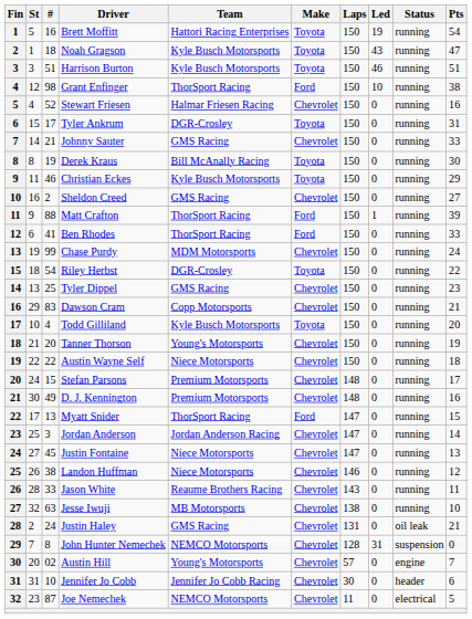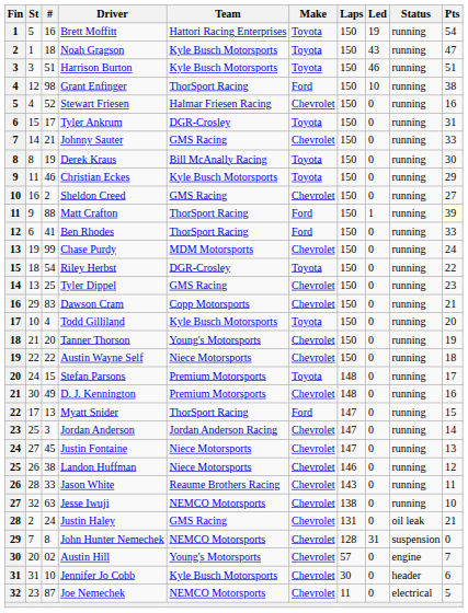Matt Crafton | Pts: no background -> lightyellow background
Stefan Parsons | Make: Chevrolet -> Toyota
Jesse Iwuji | Team: MB Motorsports -> NEMCO Motorsports
Jennifer Jo Cobb | Team: Jennifer Jo Cobb Racing -> Kyle Busch Motorsports
